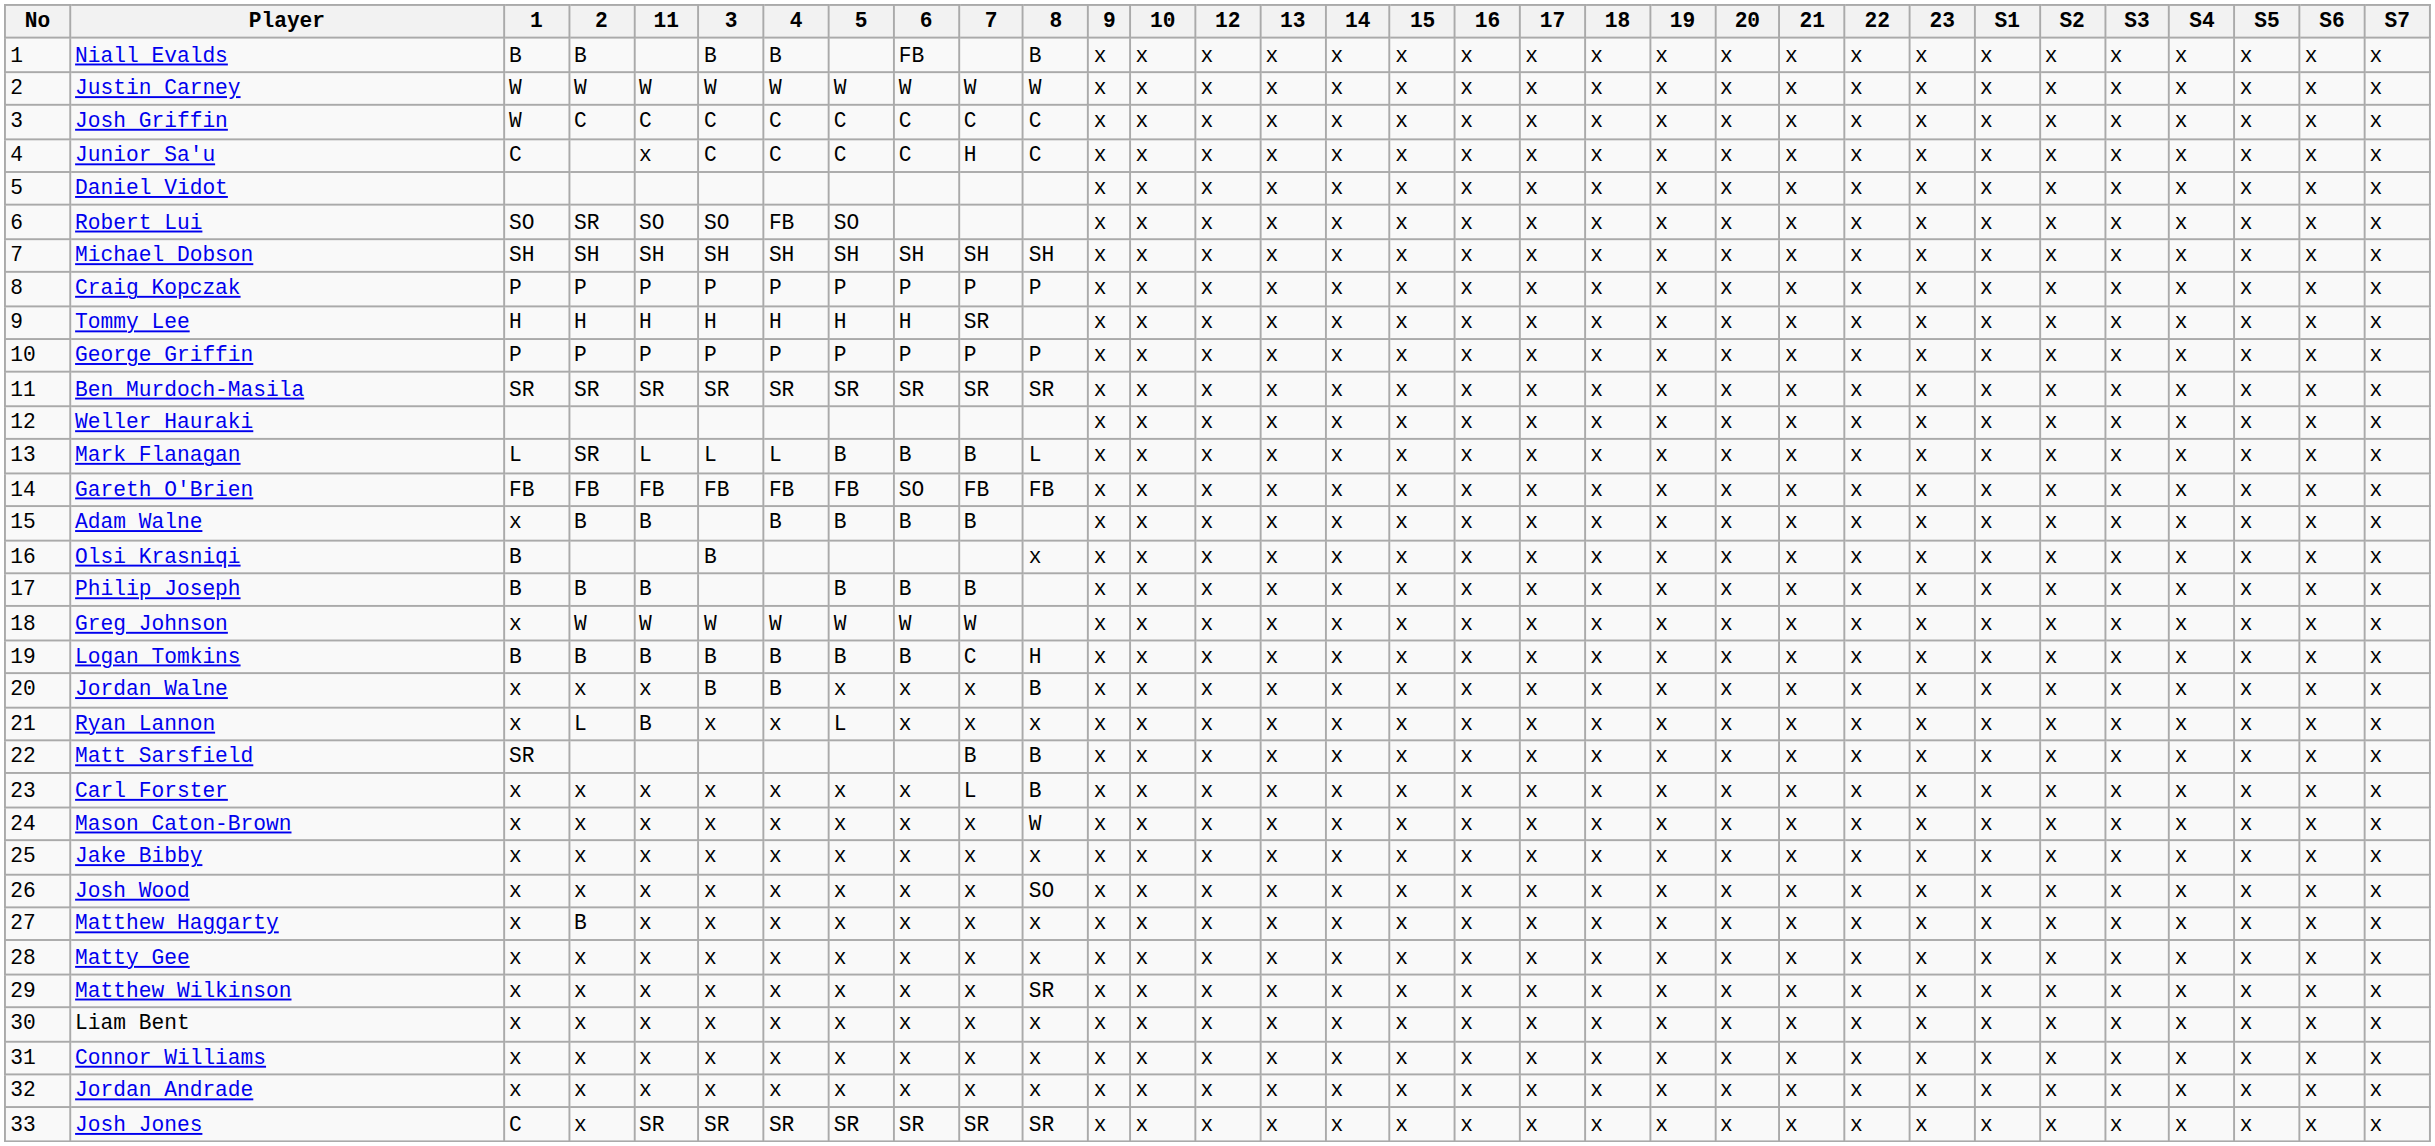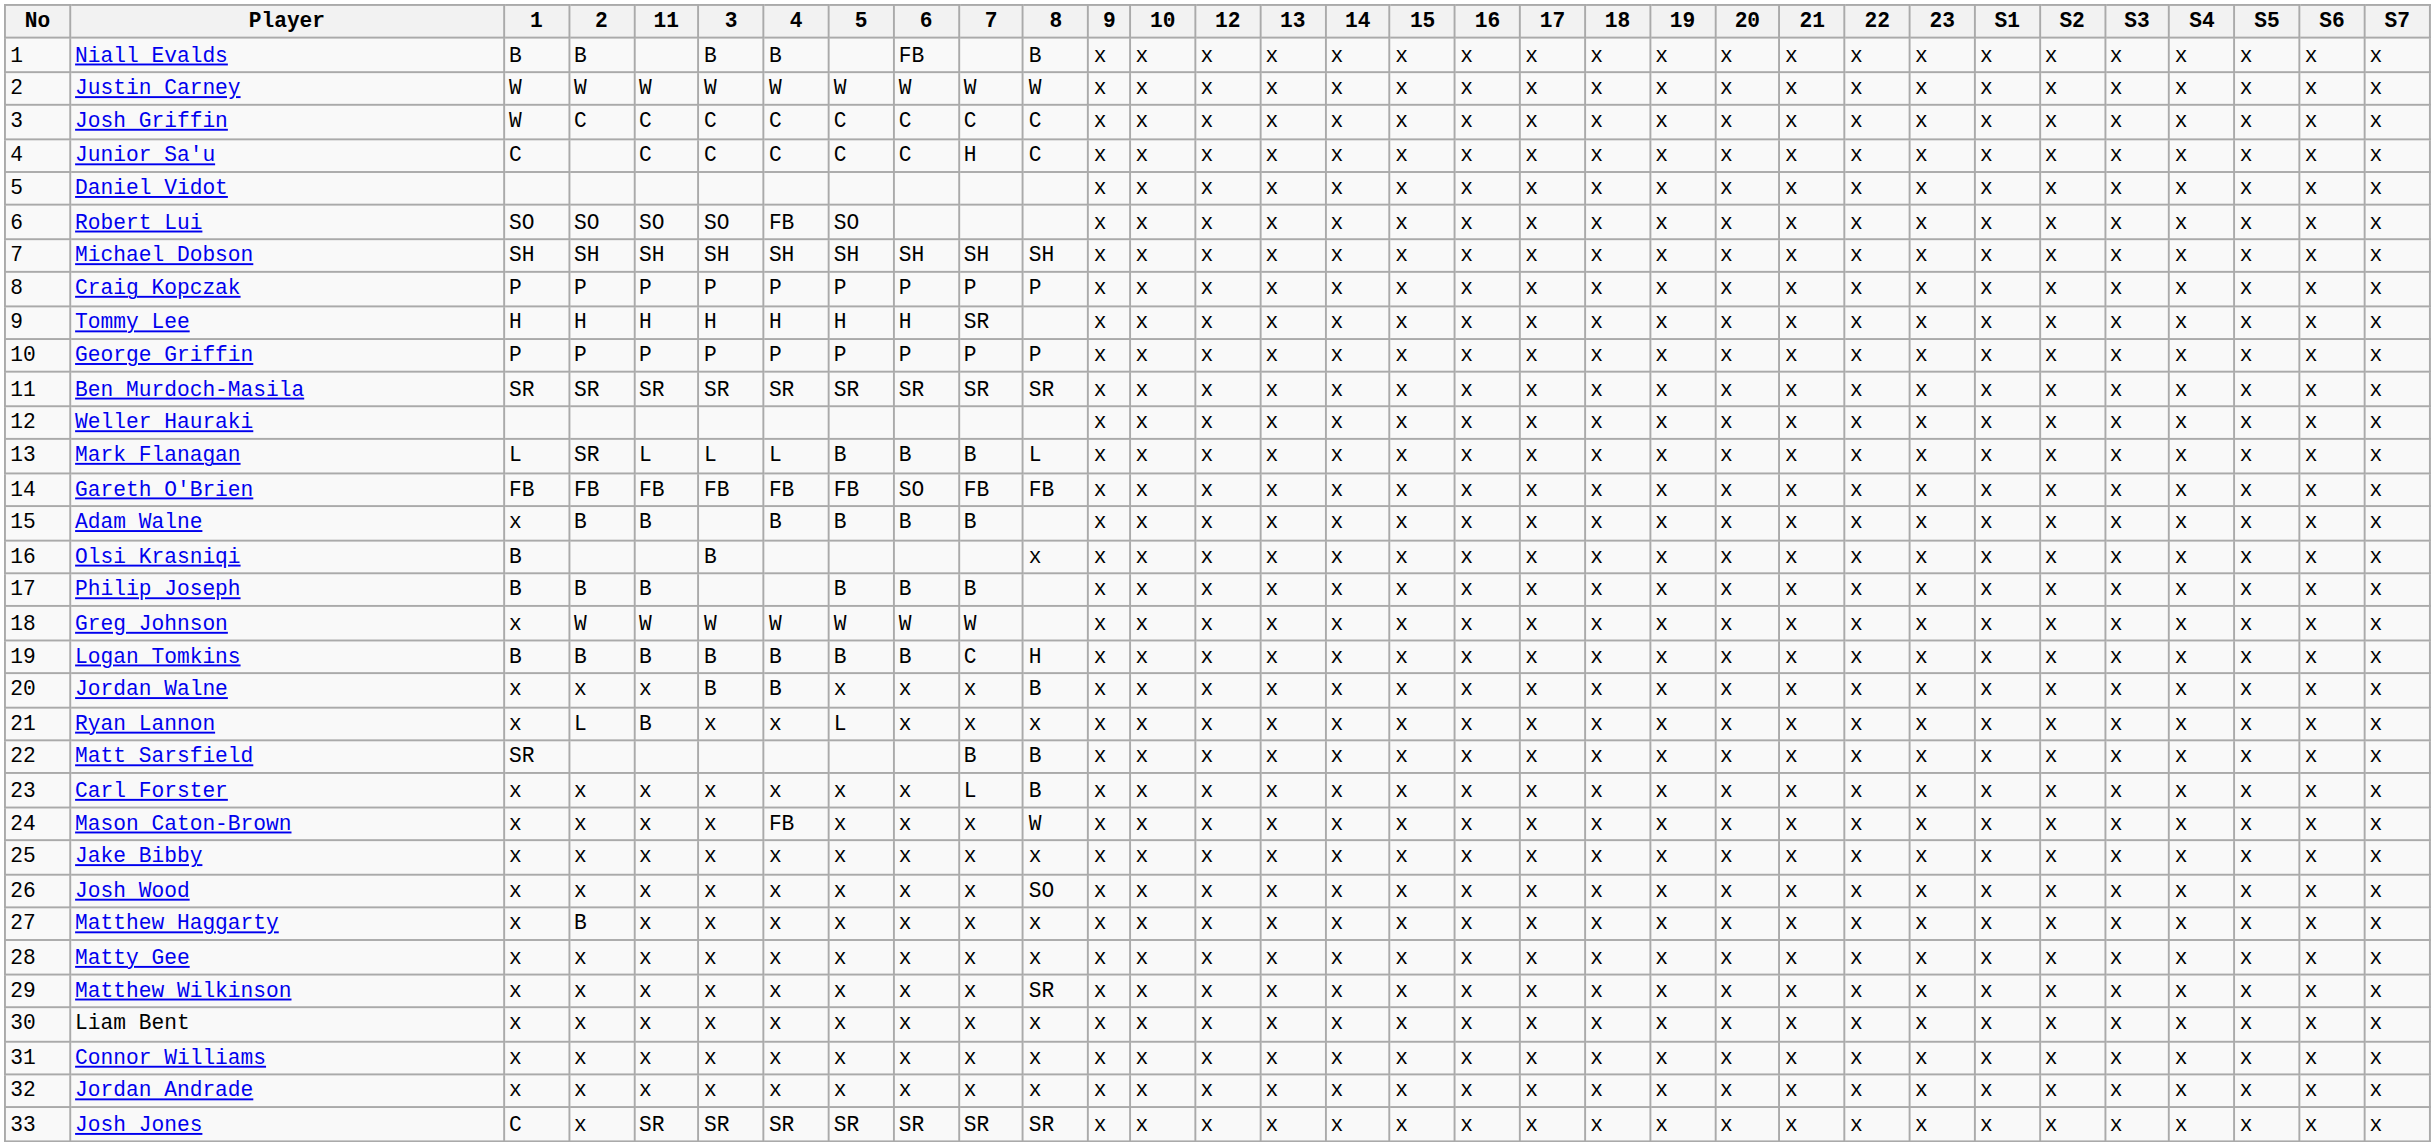Junior Sa'u | 11: x -> C
Robert Lui | 2: SR -> SO
Mason Caton-Brown | 4: x -> FB
